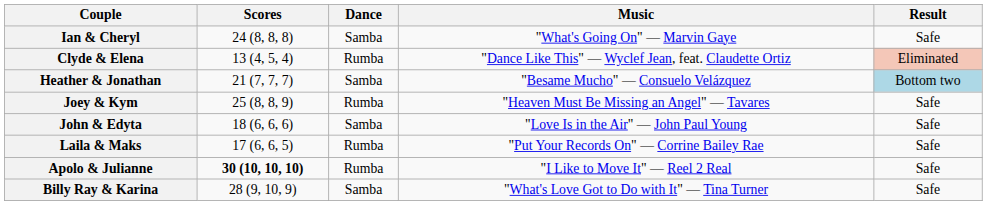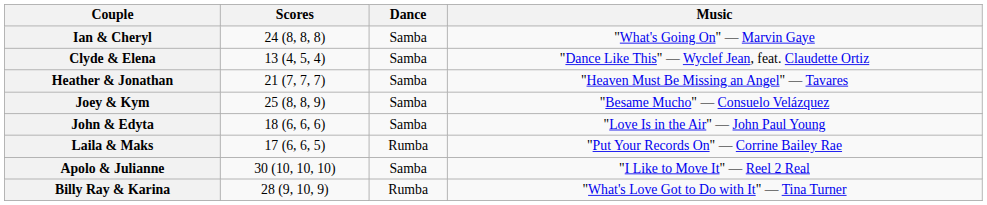- column: Result | Safe | Eliminated | Bottom two | Safe | Safe | Safe | Safe | Safe
Clyde & Elena | Dance: Rumba -> Samba
Heather & Jonathan | Music: "Besame Mucho" — Consuelo Velázquez -> "Heaven Must Be Missing an Angel" — Tavares
Joey & Kym | Dance: Rumba -> Samba
Joey & Kym | Music: "Heaven Must Be Missing an Angel" — Tavares -> "Besame Mucho" — Consuelo Velázquez
Apolo & Julianne | Scores: bold -> normal
Apolo & Julianne | Dance: Rumba -> Samba
Billy Ray & Karina | Dance: Samba -> Rumba
